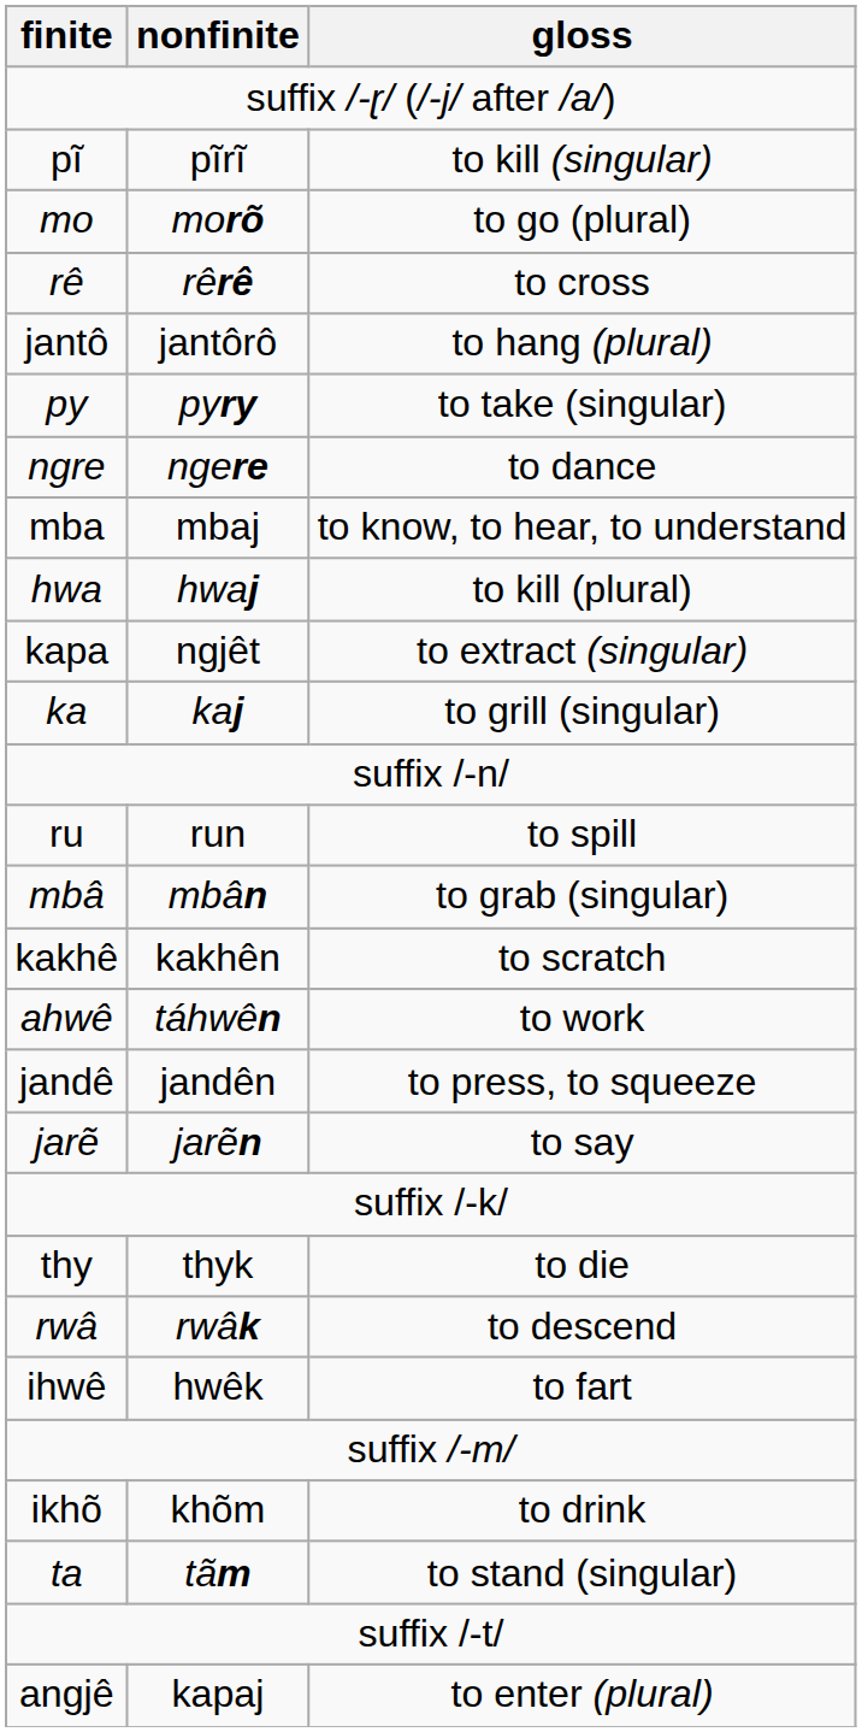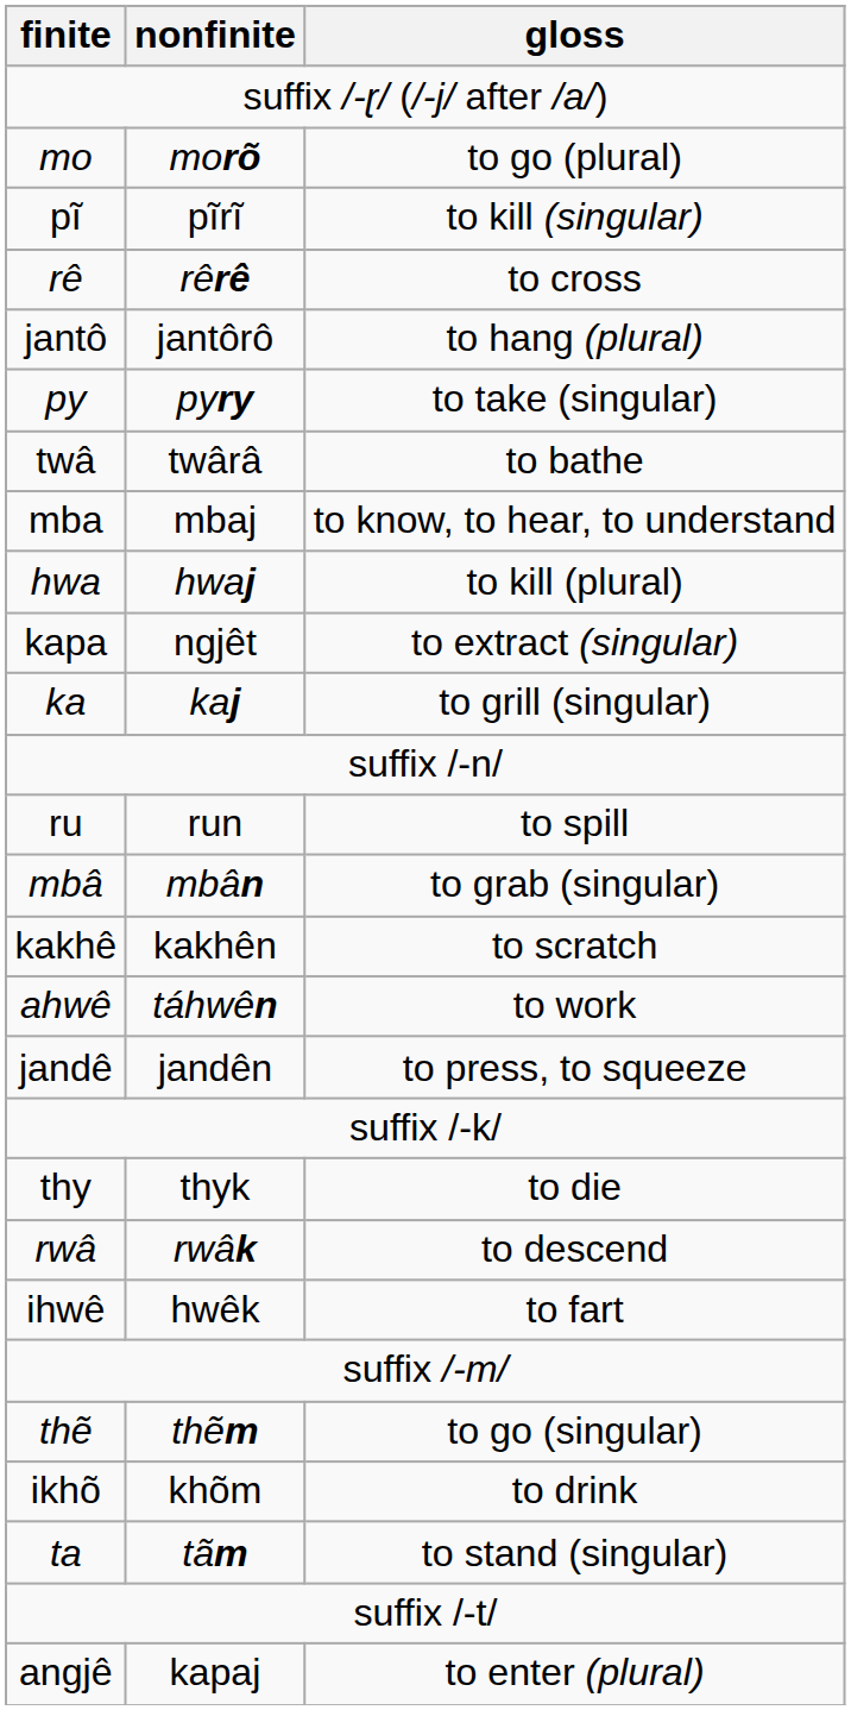rows swapped: mo <-> pĩ
+ row: twâ | twârâ | to bathe
- row: ngre | ngere | to dance
- row: jarẽ | jarẽn | to say
+ row: thẽ | thẽm | to go (singular)
